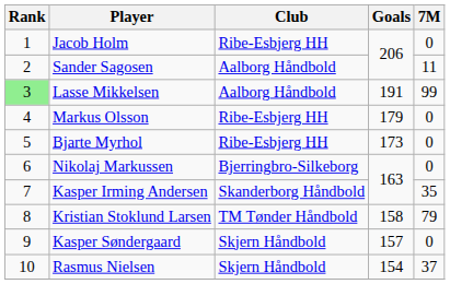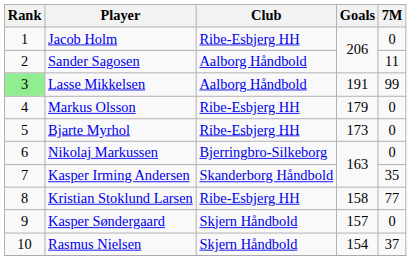Kristian Stoklund Larsen | Club: TM Tønder Håndbold -> Ribe-Esbjerg HH
Kristian Stoklund Larsen | 7M: 79 -> 77
